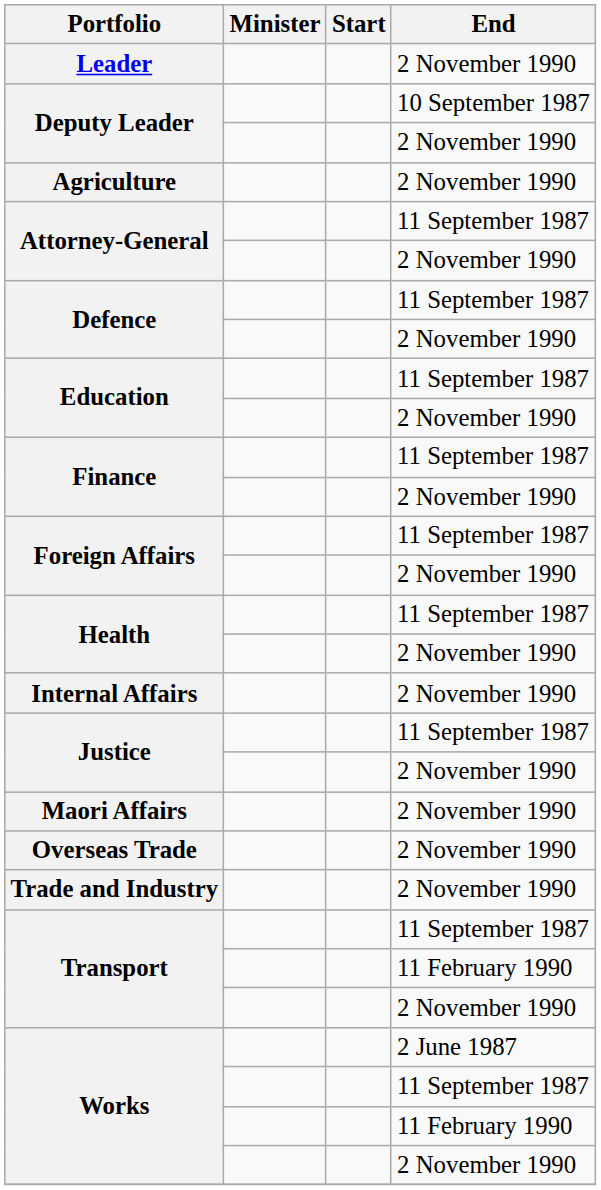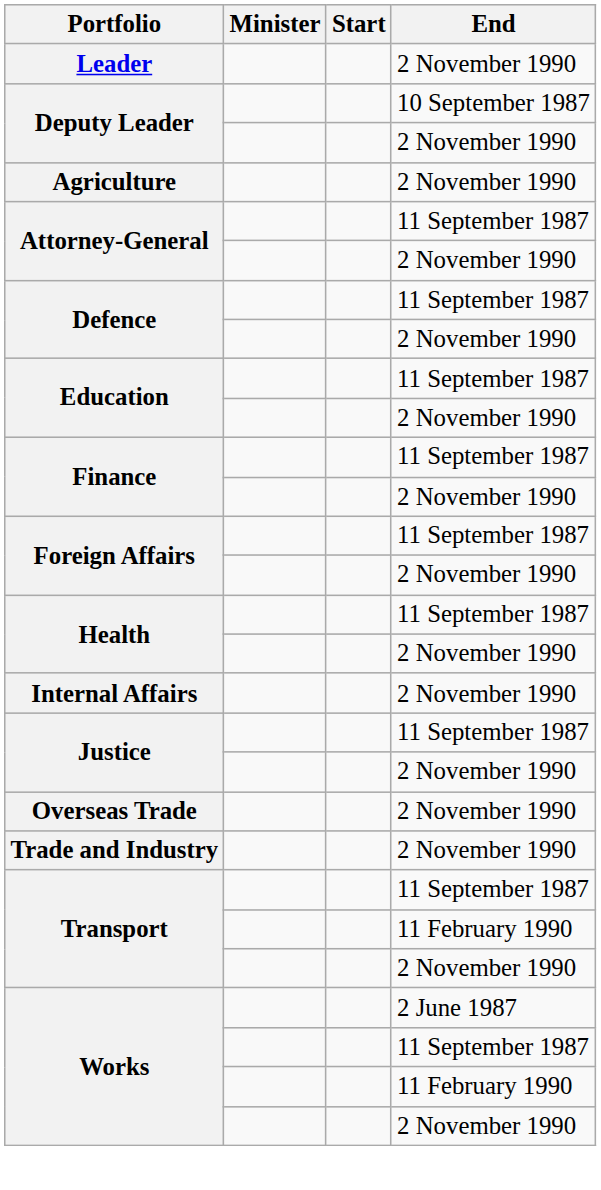- row: Maori Affairs | 2 November 1990
